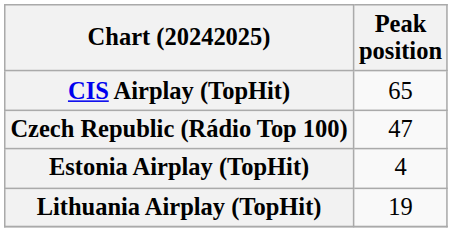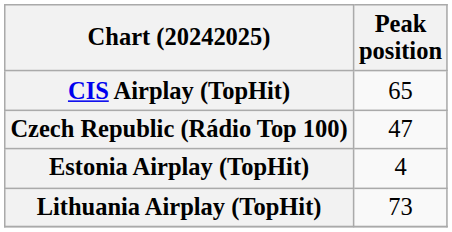Lithuania Airplay (TopHit) | Peak position: 19 -> 73
